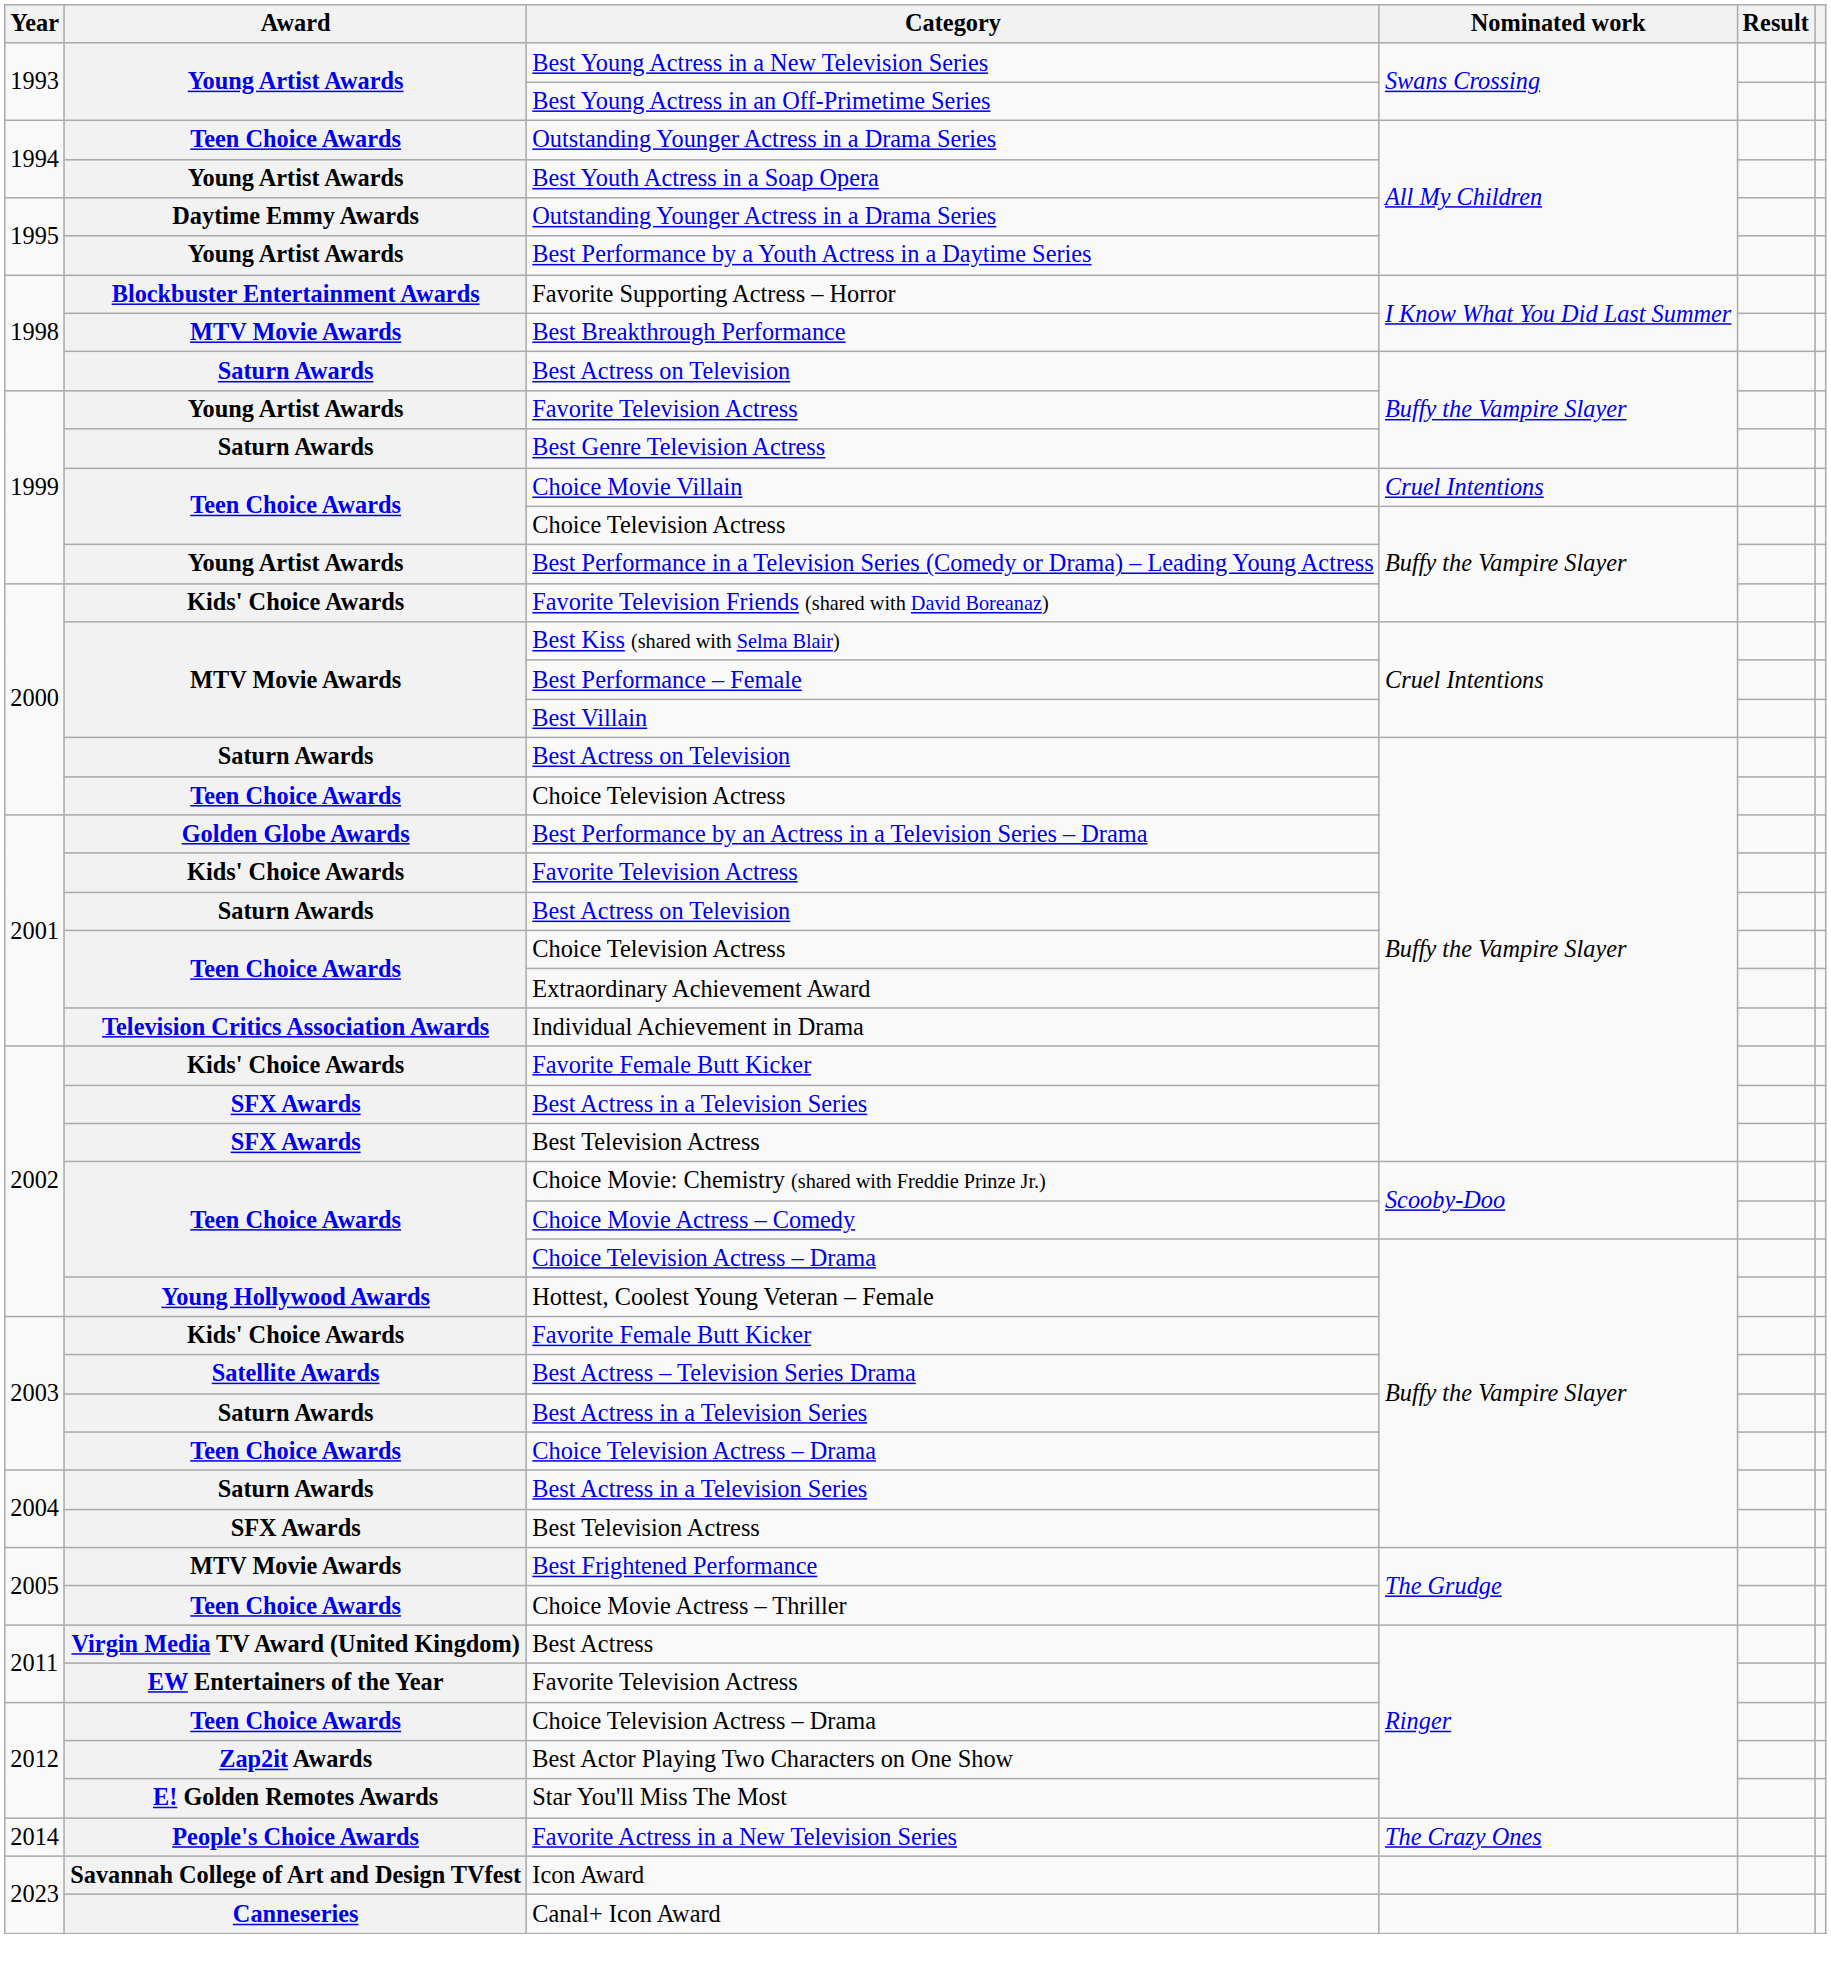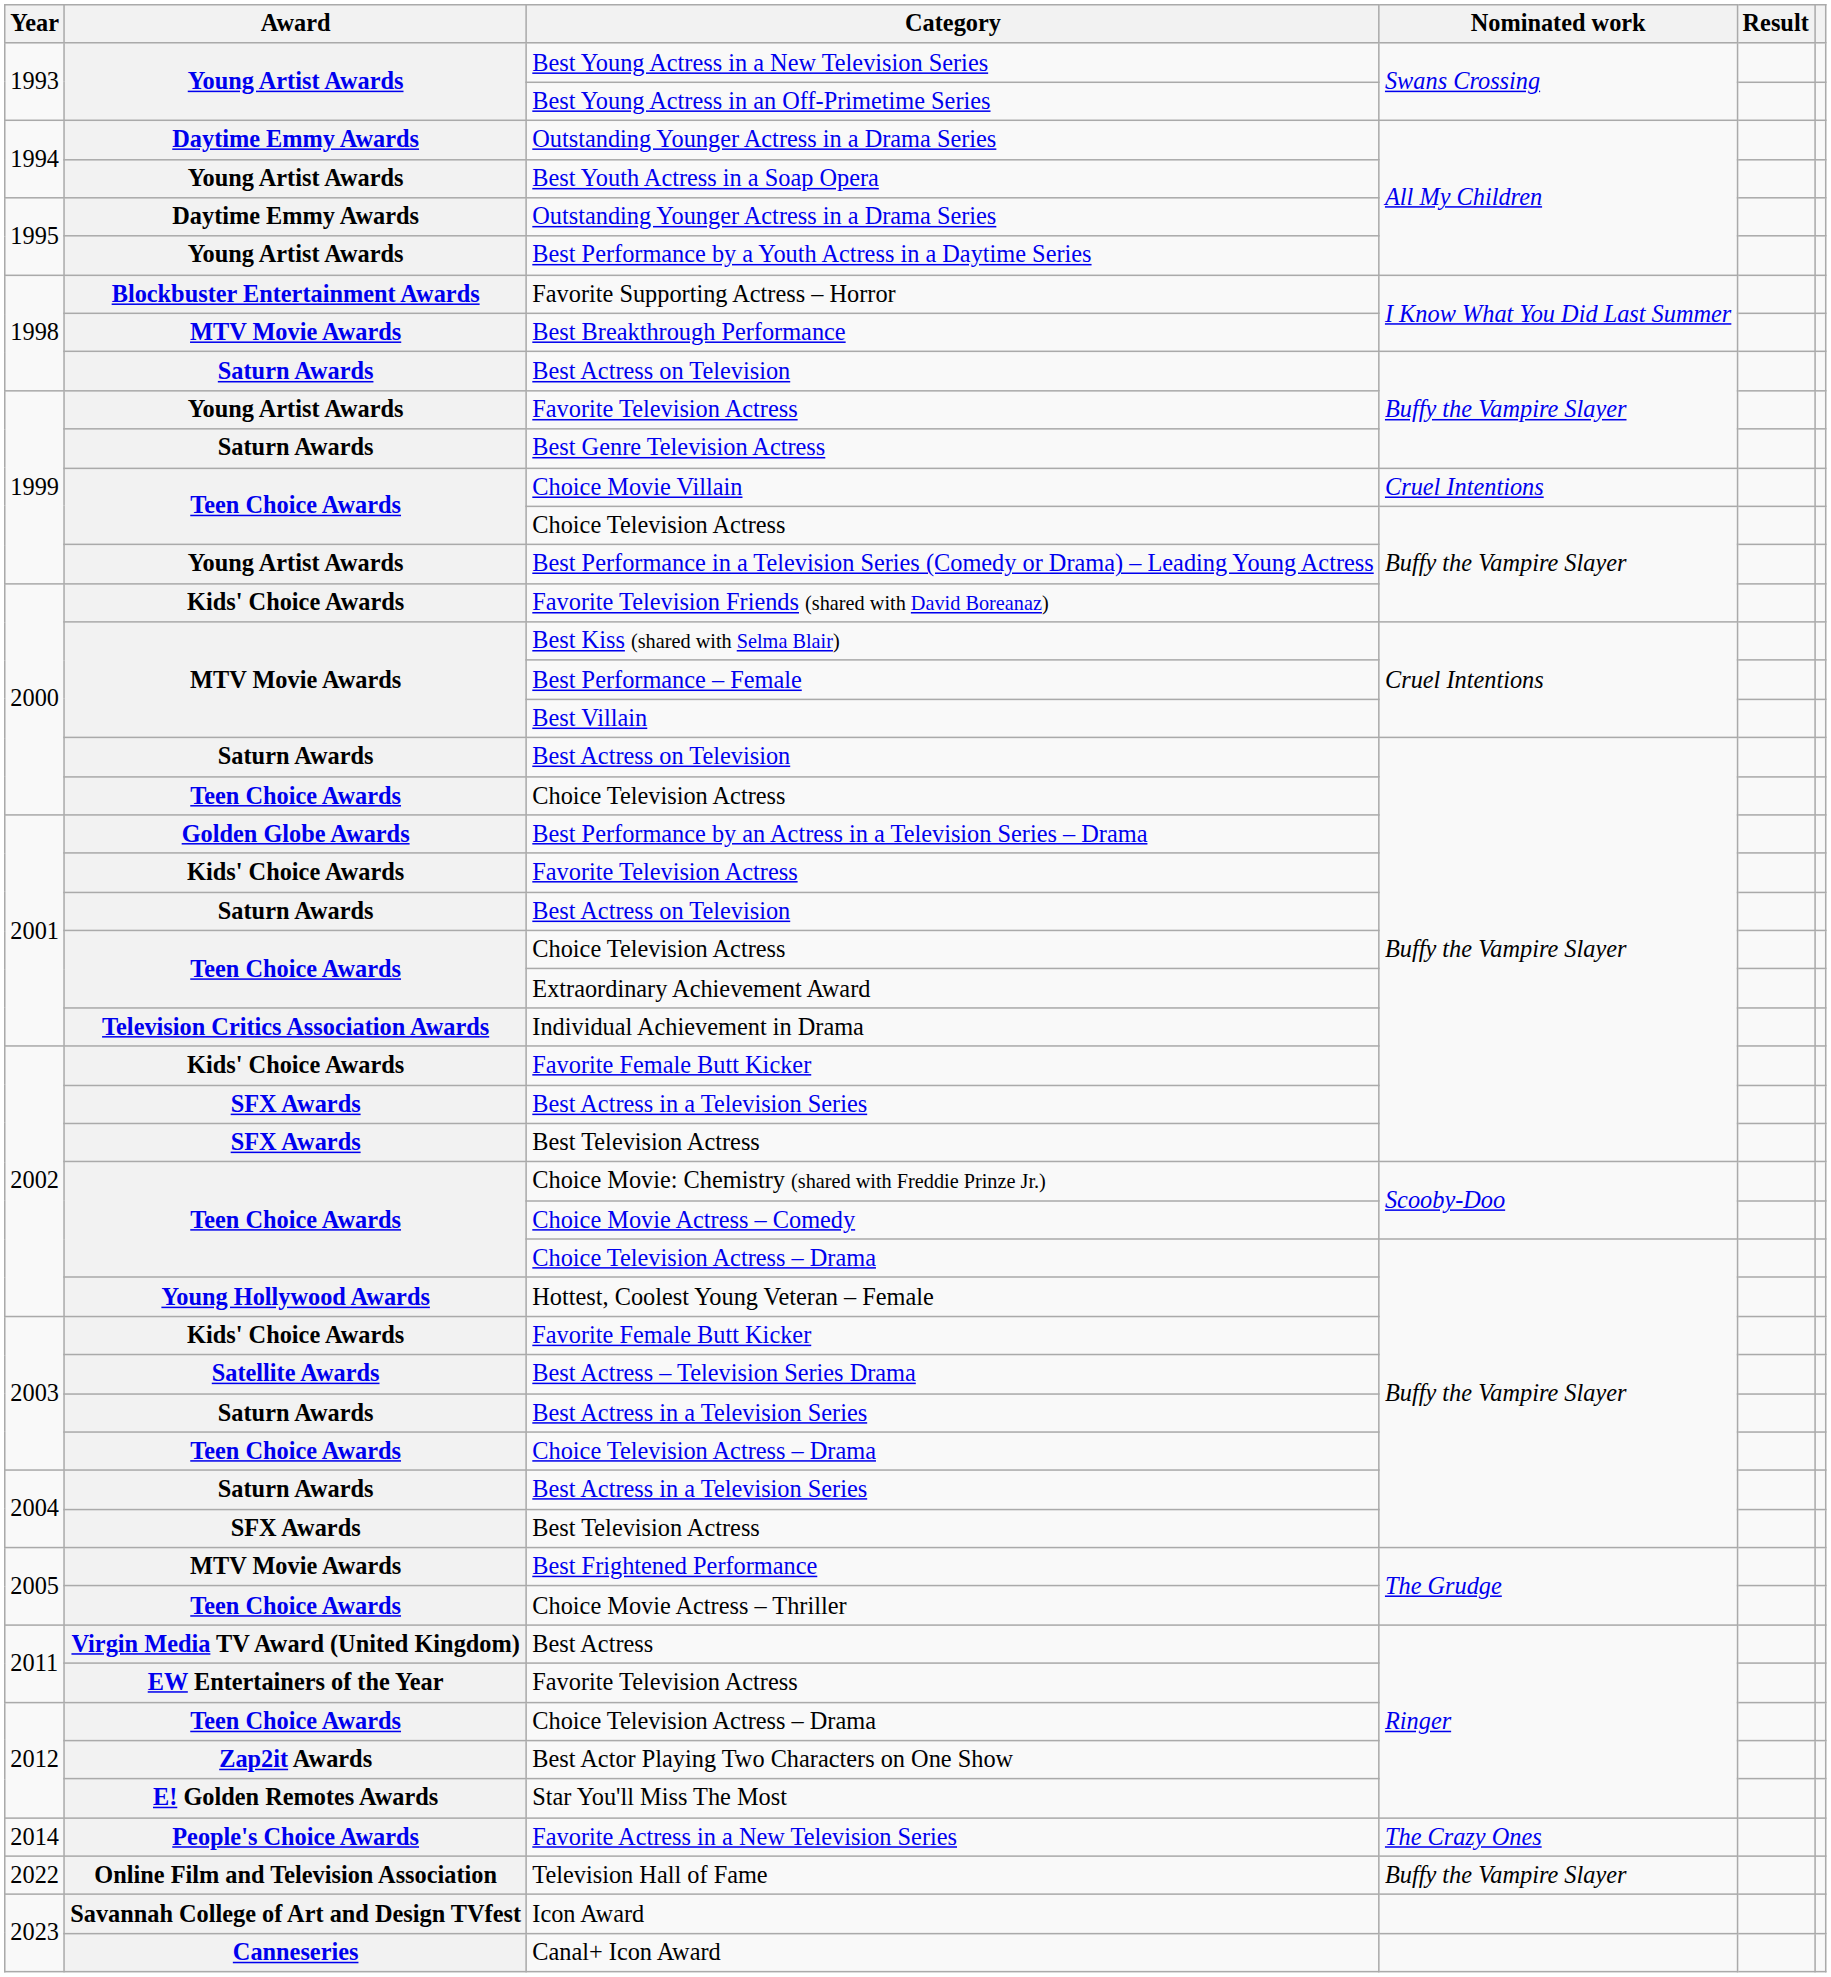1994 / Outstanding Younger Actress in a Drama Series | Award: Teen Choice Awards -> Daytime Emmy Awards
+ row: 2022 | Online Film and Television Association | Television Hall of Fame | Buffy the Vampire Slayer
